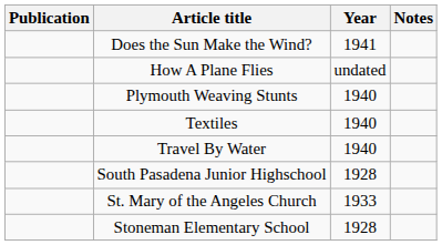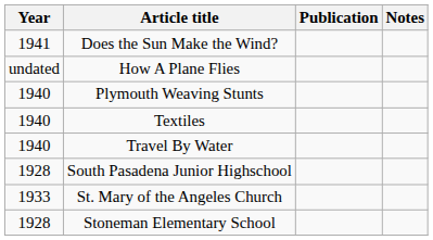columns swapped: Year <-> Publication
